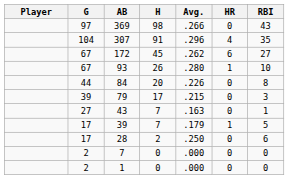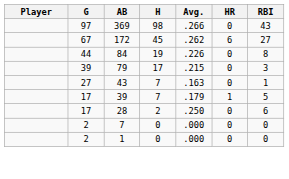- row: 104 | 307 | 91 | .296 | 4 | 35
- row: 67 | 93 | 26 | .280 | 1 | 10
84 | H: 20 -> 19
